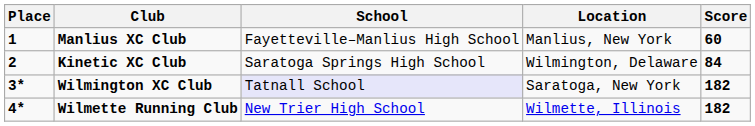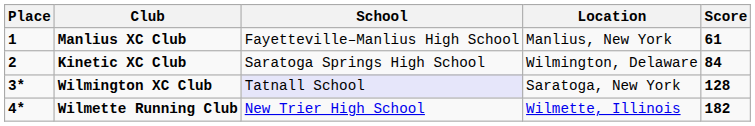Manlius XC Club | Score: 60 -> 61
Wilmington XC Club | Score: 182 -> 128
